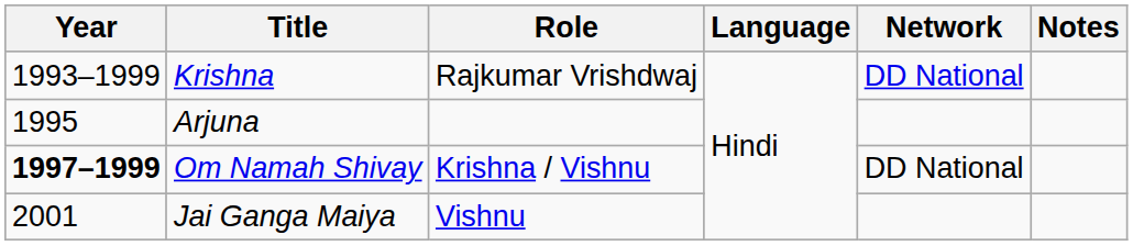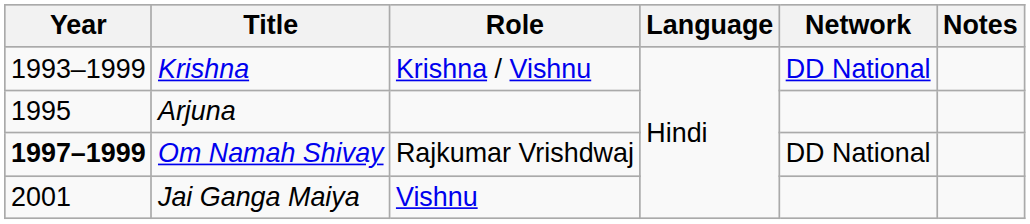Krishna | Role: Rajkumar Vrishdwaj -> Krishna / Vishnu
Om Namah Shivay | Role: Krishna / Vishnu -> Rajkumar Vrishdwaj
